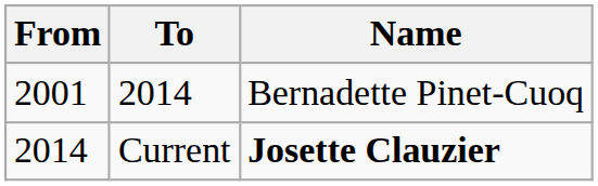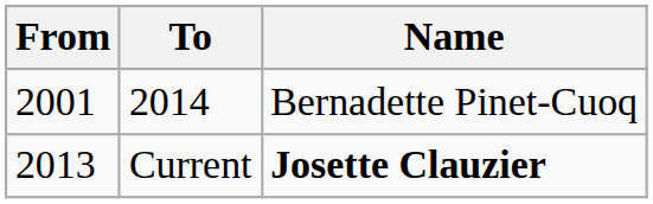Current | From: 2014 -> 2013
